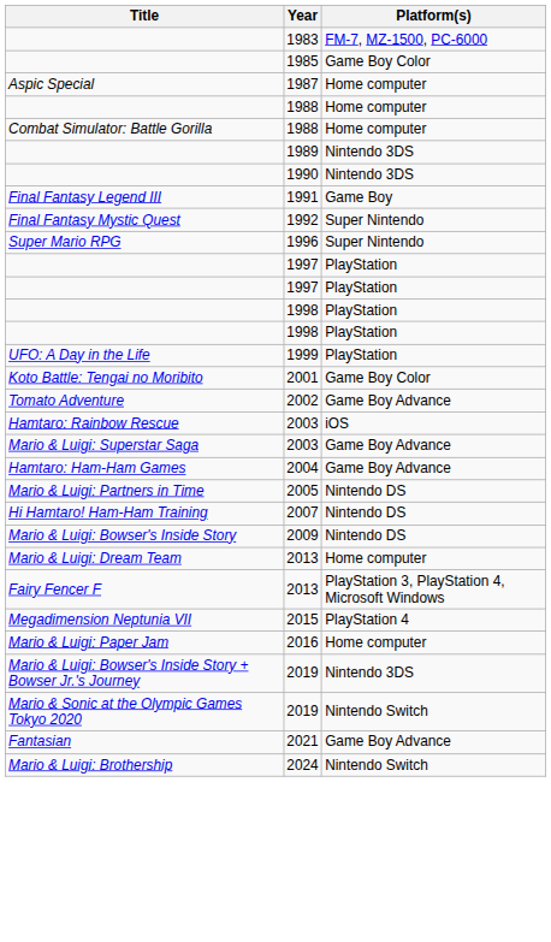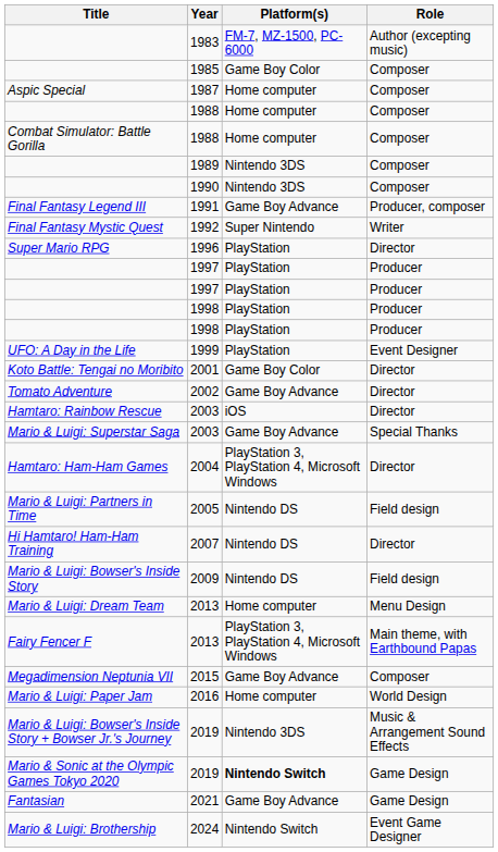+ column: Role | Author (excepting music) | Composer | Composer | Composer | Composer | Composer | Composer | Producer, composer | Writer | Director | Producer | Producer | Producer | Producer | Event Designer | Director | Director | Director | Special Thanks | Director | Field design | Director | Field design | Menu Design | Main theme, with Earthbound Papas | Composer | World Design | Music & Arrangement Sound Effects | Game Design | Game Design | Event Game Designer
1991 | Platform(s): Game Boy -> Game Boy Advance
1996 | Platform(s): Super Nintendo -> PlayStation
2004 | Platform(s): Game Boy Advance -> PlayStation 3, PlayStation 4, Microsoft Windows
2015 | Platform(s): PlayStation 4 -> Game Boy Advance
Mario & Sonic at the Olympic Games Tokyo 2020 / 2019 | Platform(s): normal -> bold
